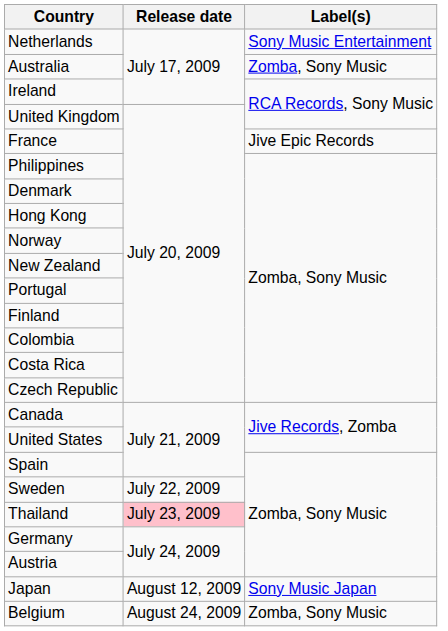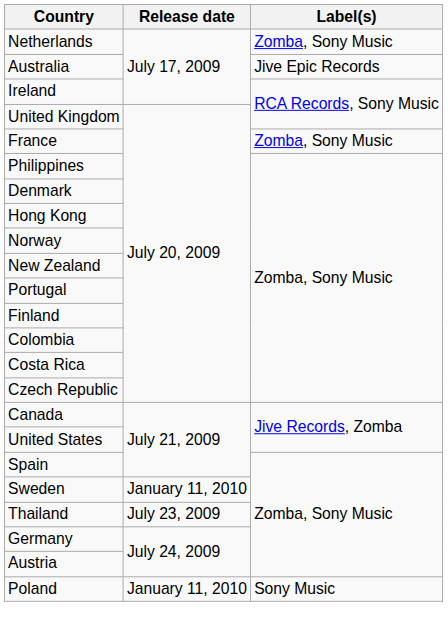Netherlands | Label(s): Sony Music Entertainment -> Zomba, Sony Music
Australia | Label(s): Zomba, Sony Music -> Jive Epic Records
France | Label(s): Jive Epic Records -> Zomba, Sony Music
Sweden | Release date: July 22, 2009 -> January 11, 2010
Thailand | Release date: pink background -> no background
- row: Japan | August 12, 2009 | Sony Music Japan
- row: Belgium | August 24, 2009 | Zomba, Sony Music
+ row: Poland | January 11, 2010 | Sony Music
